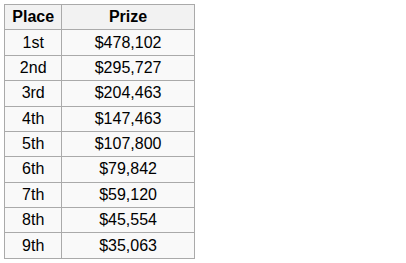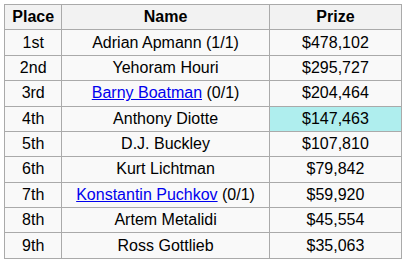+ column: Name | Adrian Apmann (1/1) | Yehoram Houri | Barny Boatman (0/1) | Anthony Diotte | D.J. Buckley | Kurt Lichtman | Konstantin Puchkov (0/1) | Artem Metalidi | Ross Gottlieb
3rd | Prize: $204,463 -> $204,464
4th | Prize: no background -> paleturquoise background
5th | Prize: $107,800 -> $107,810
7th | Prize: $59,120 -> $59,920
